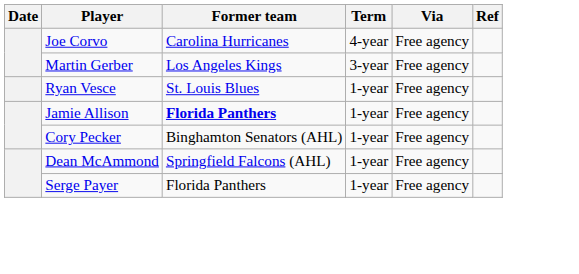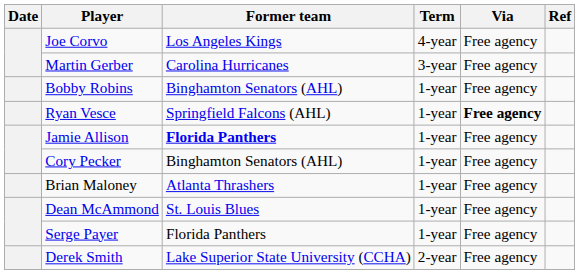Joe Corvo | Former team: Carolina Hurricanes -> Los Angeles Kings
Martin Gerber | Former team: Los Angeles Kings -> Carolina Hurricanes
+ row: Bobby Robins | Binghamton Senators (AHL) | 1-year | Free agency
Ryan Vesce | Former team: St. Louis Blues -> Springfield Falcons (AHL)
Ryan Vesce | Via: normal -> bold
+ row: Brian Maloney | Atlanta Thrashers | 1-year | Free agency
Dean McAmmond | Former team: Springfield Falcons (AHL) -> St. Louis Blues
+ row: Derek Smith | Lake Superior State University (CCHA) | 2-year | Free agency
